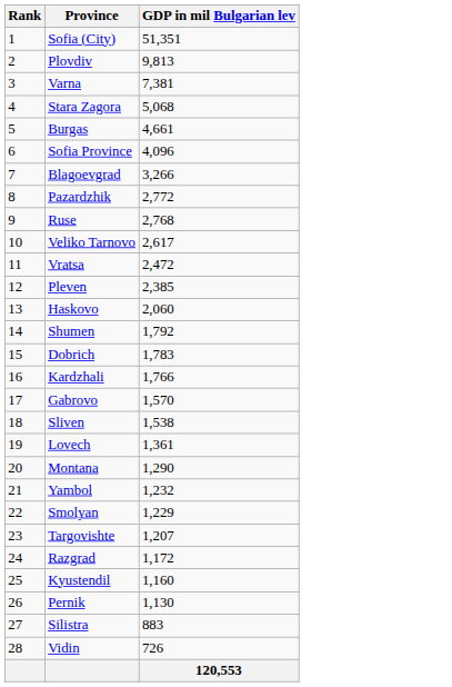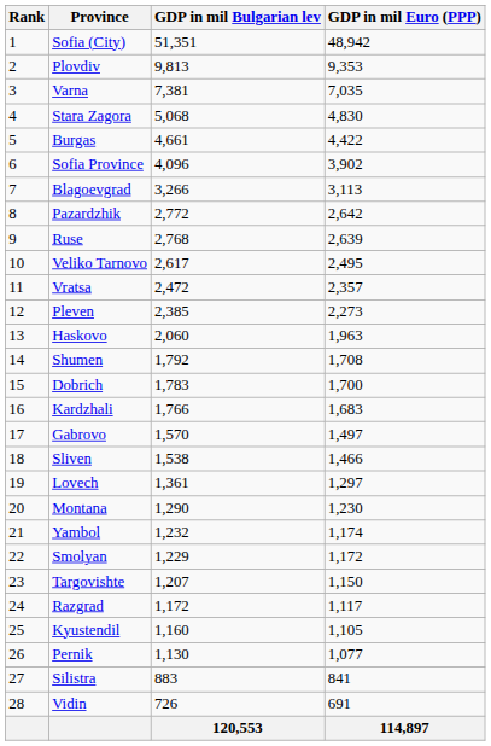+ column: GDP in mil Euro (PPP) | 48,942 | 9,353 | 7,035 | 4,830 | 4,422 | 3,902 | 3,113 | 2,642 | 2,639 | 2,495 | 2,357 | 2,273 | 1,963 | 1,708 | 1,700 | 1,683 | 1,497 | 1,466 | 1,297 | 1,230 | 1,174 | 1,172 | 1,150 | 1,117 | 1,105 | 1,077 | 841 | 691 | 114,897
